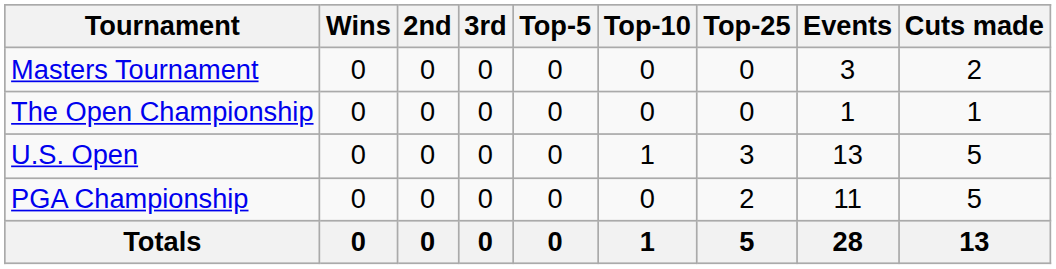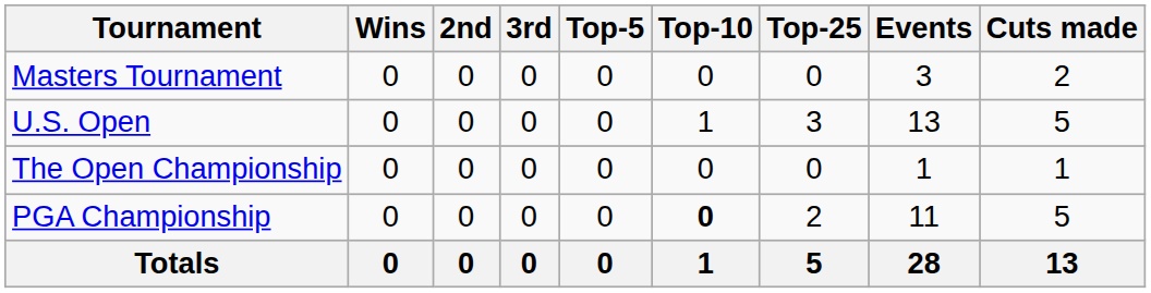rows swapped: U.S. Open <-> The Open Championship
PGA Championship | Top-10: normal -> bold
